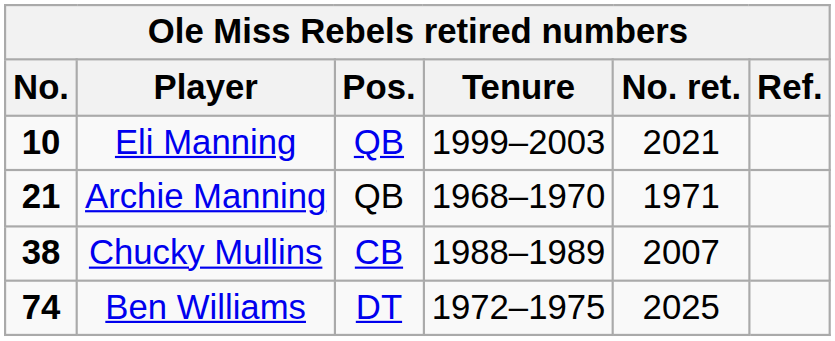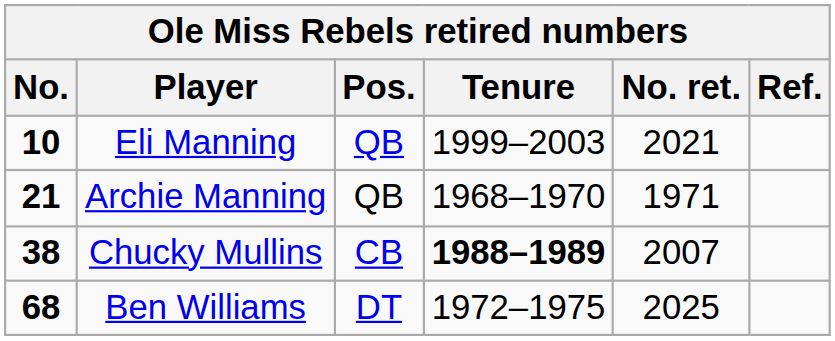Chucky Mullins | Tenure: normal -> bold
Ben Williams | No.: 74 -> 68
